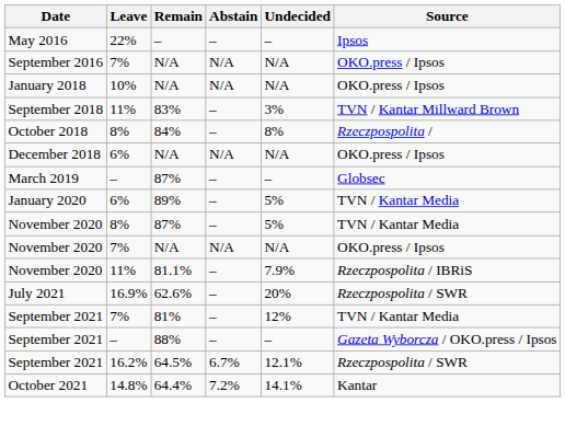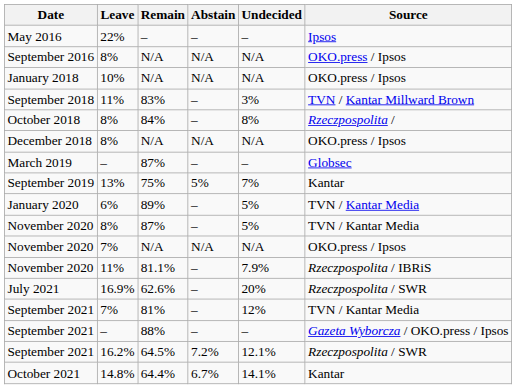September 2016 | Leave: 7% -> 8%
December 2018 | Leave: 6% -> 8%
+ row: September 2019 | 13% | 75% | 5% | 7% | Kantar
September 2021 / 64.5% | Abstain: 6.7% -> 7.2%
October 2021 | Abstain: 7.2% -> 6.7%
